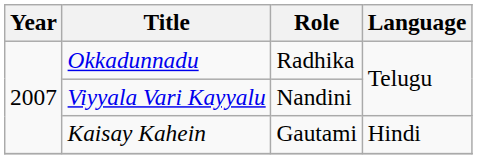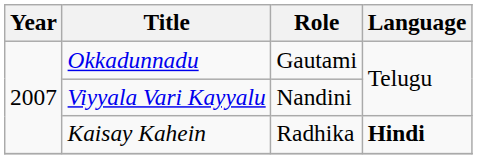Okkadunnadu | Role: Radhika -> Gautami
Kaisay Kahein | Role: Gautami -> Radhika
Kaisay Kahein | Language: normal -> bold
